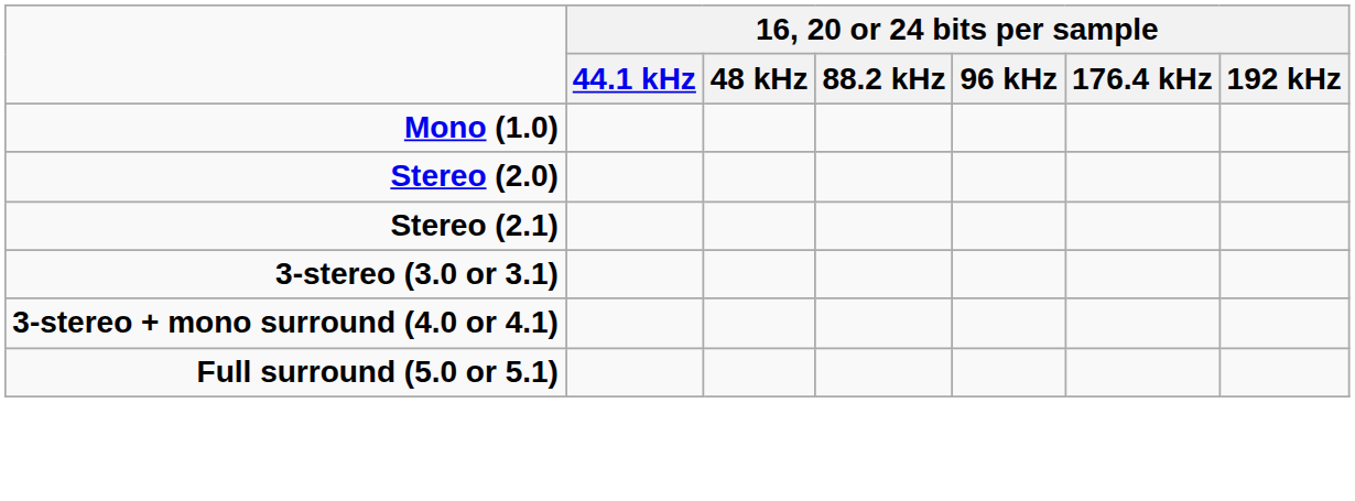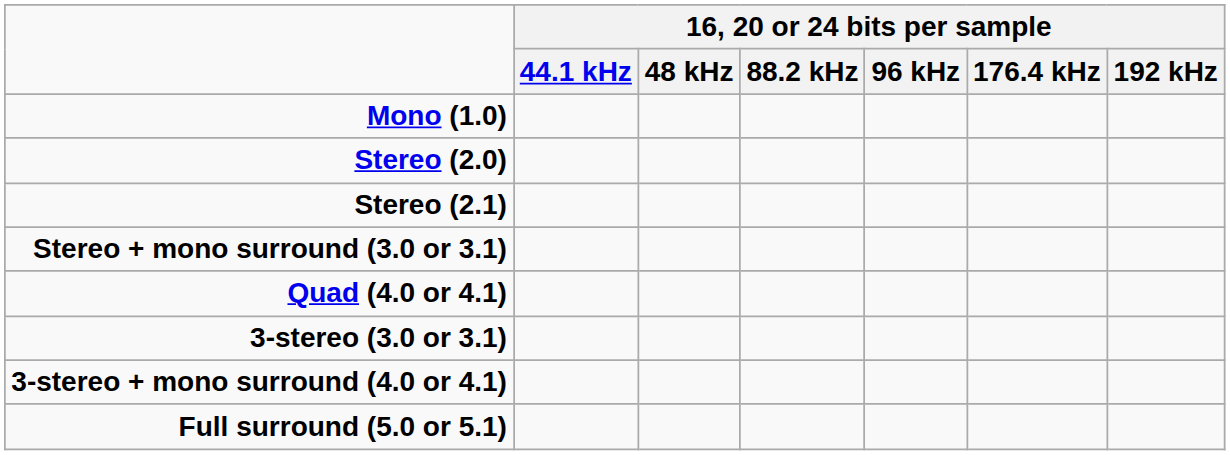+ row: Stereo + mono surround (3.0 or 3.1)
+ row: Quad (4.0 or 4.1)
